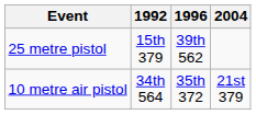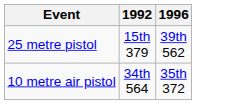- column: 2004 | 21st 379
